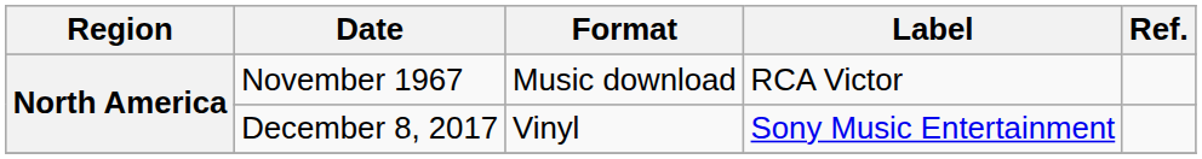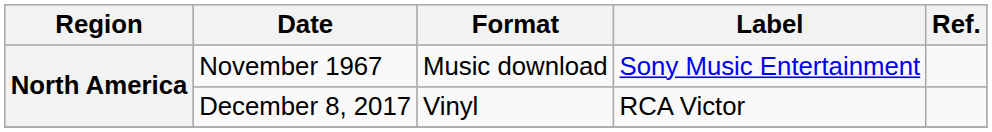November 1967 | Label: RCA Victor -> Sony Music Entertainment
December 8, 2017 | Label: Sony Music Entertainment -> RCA Victor
